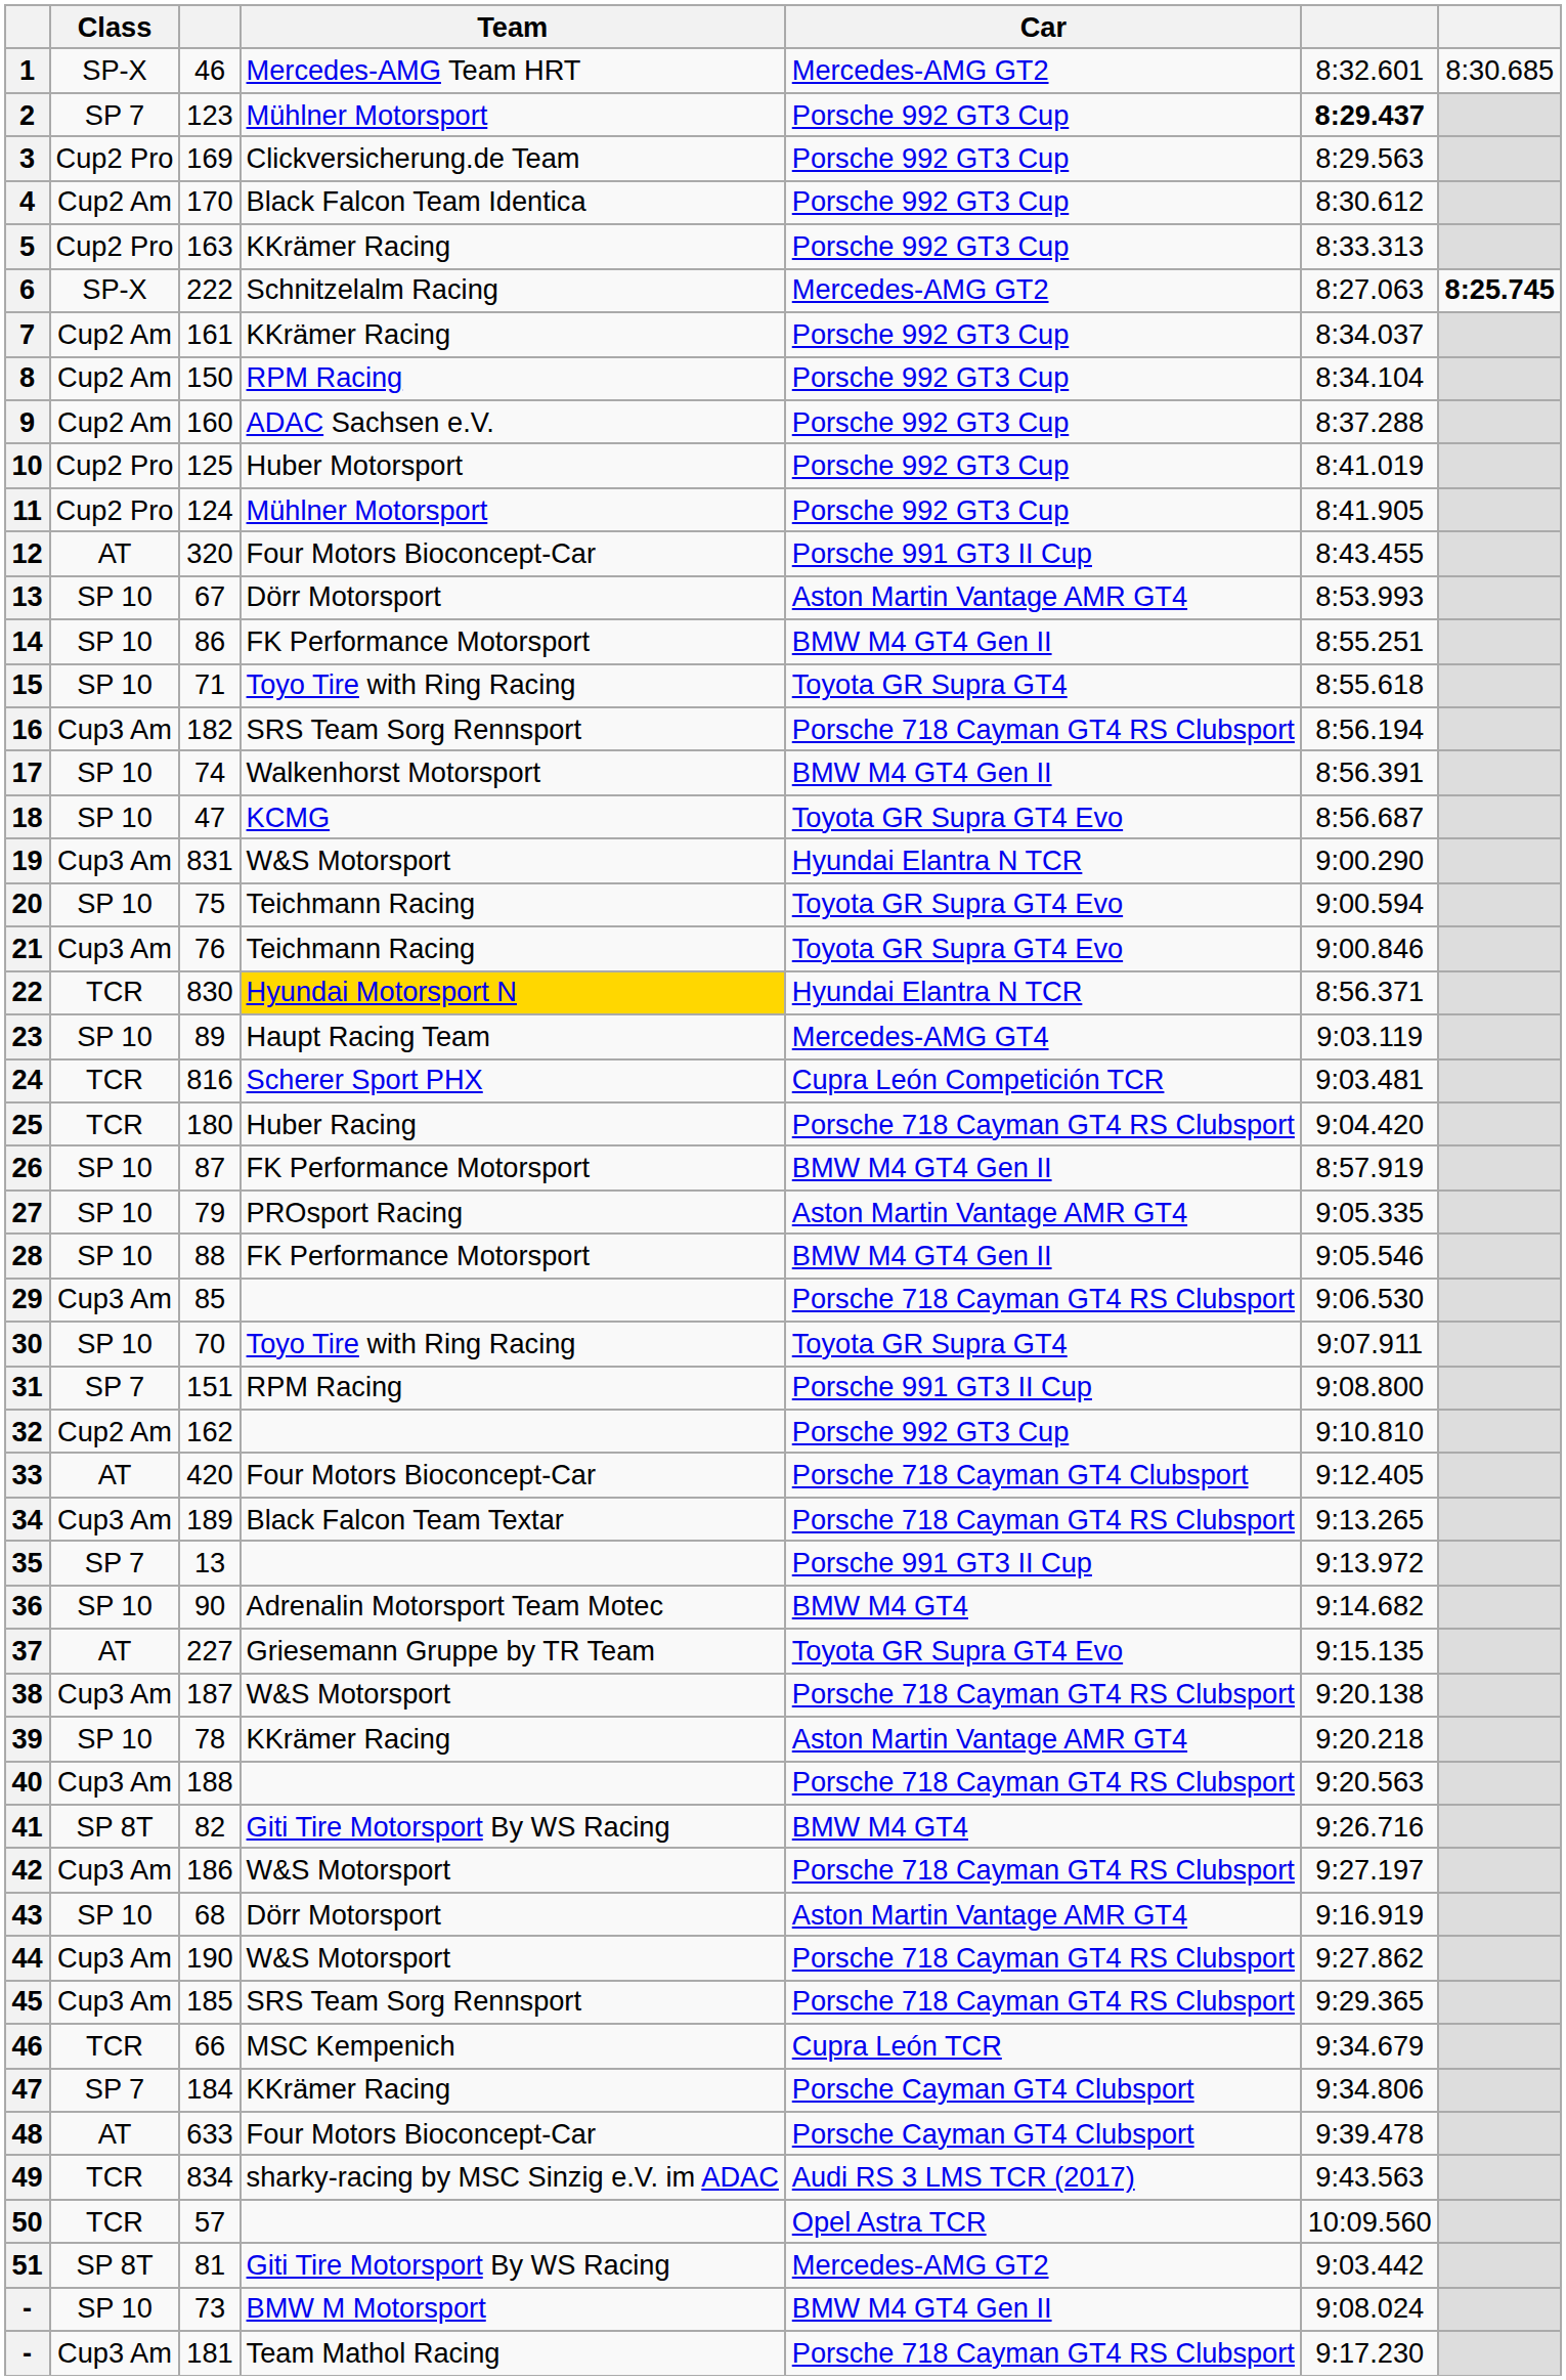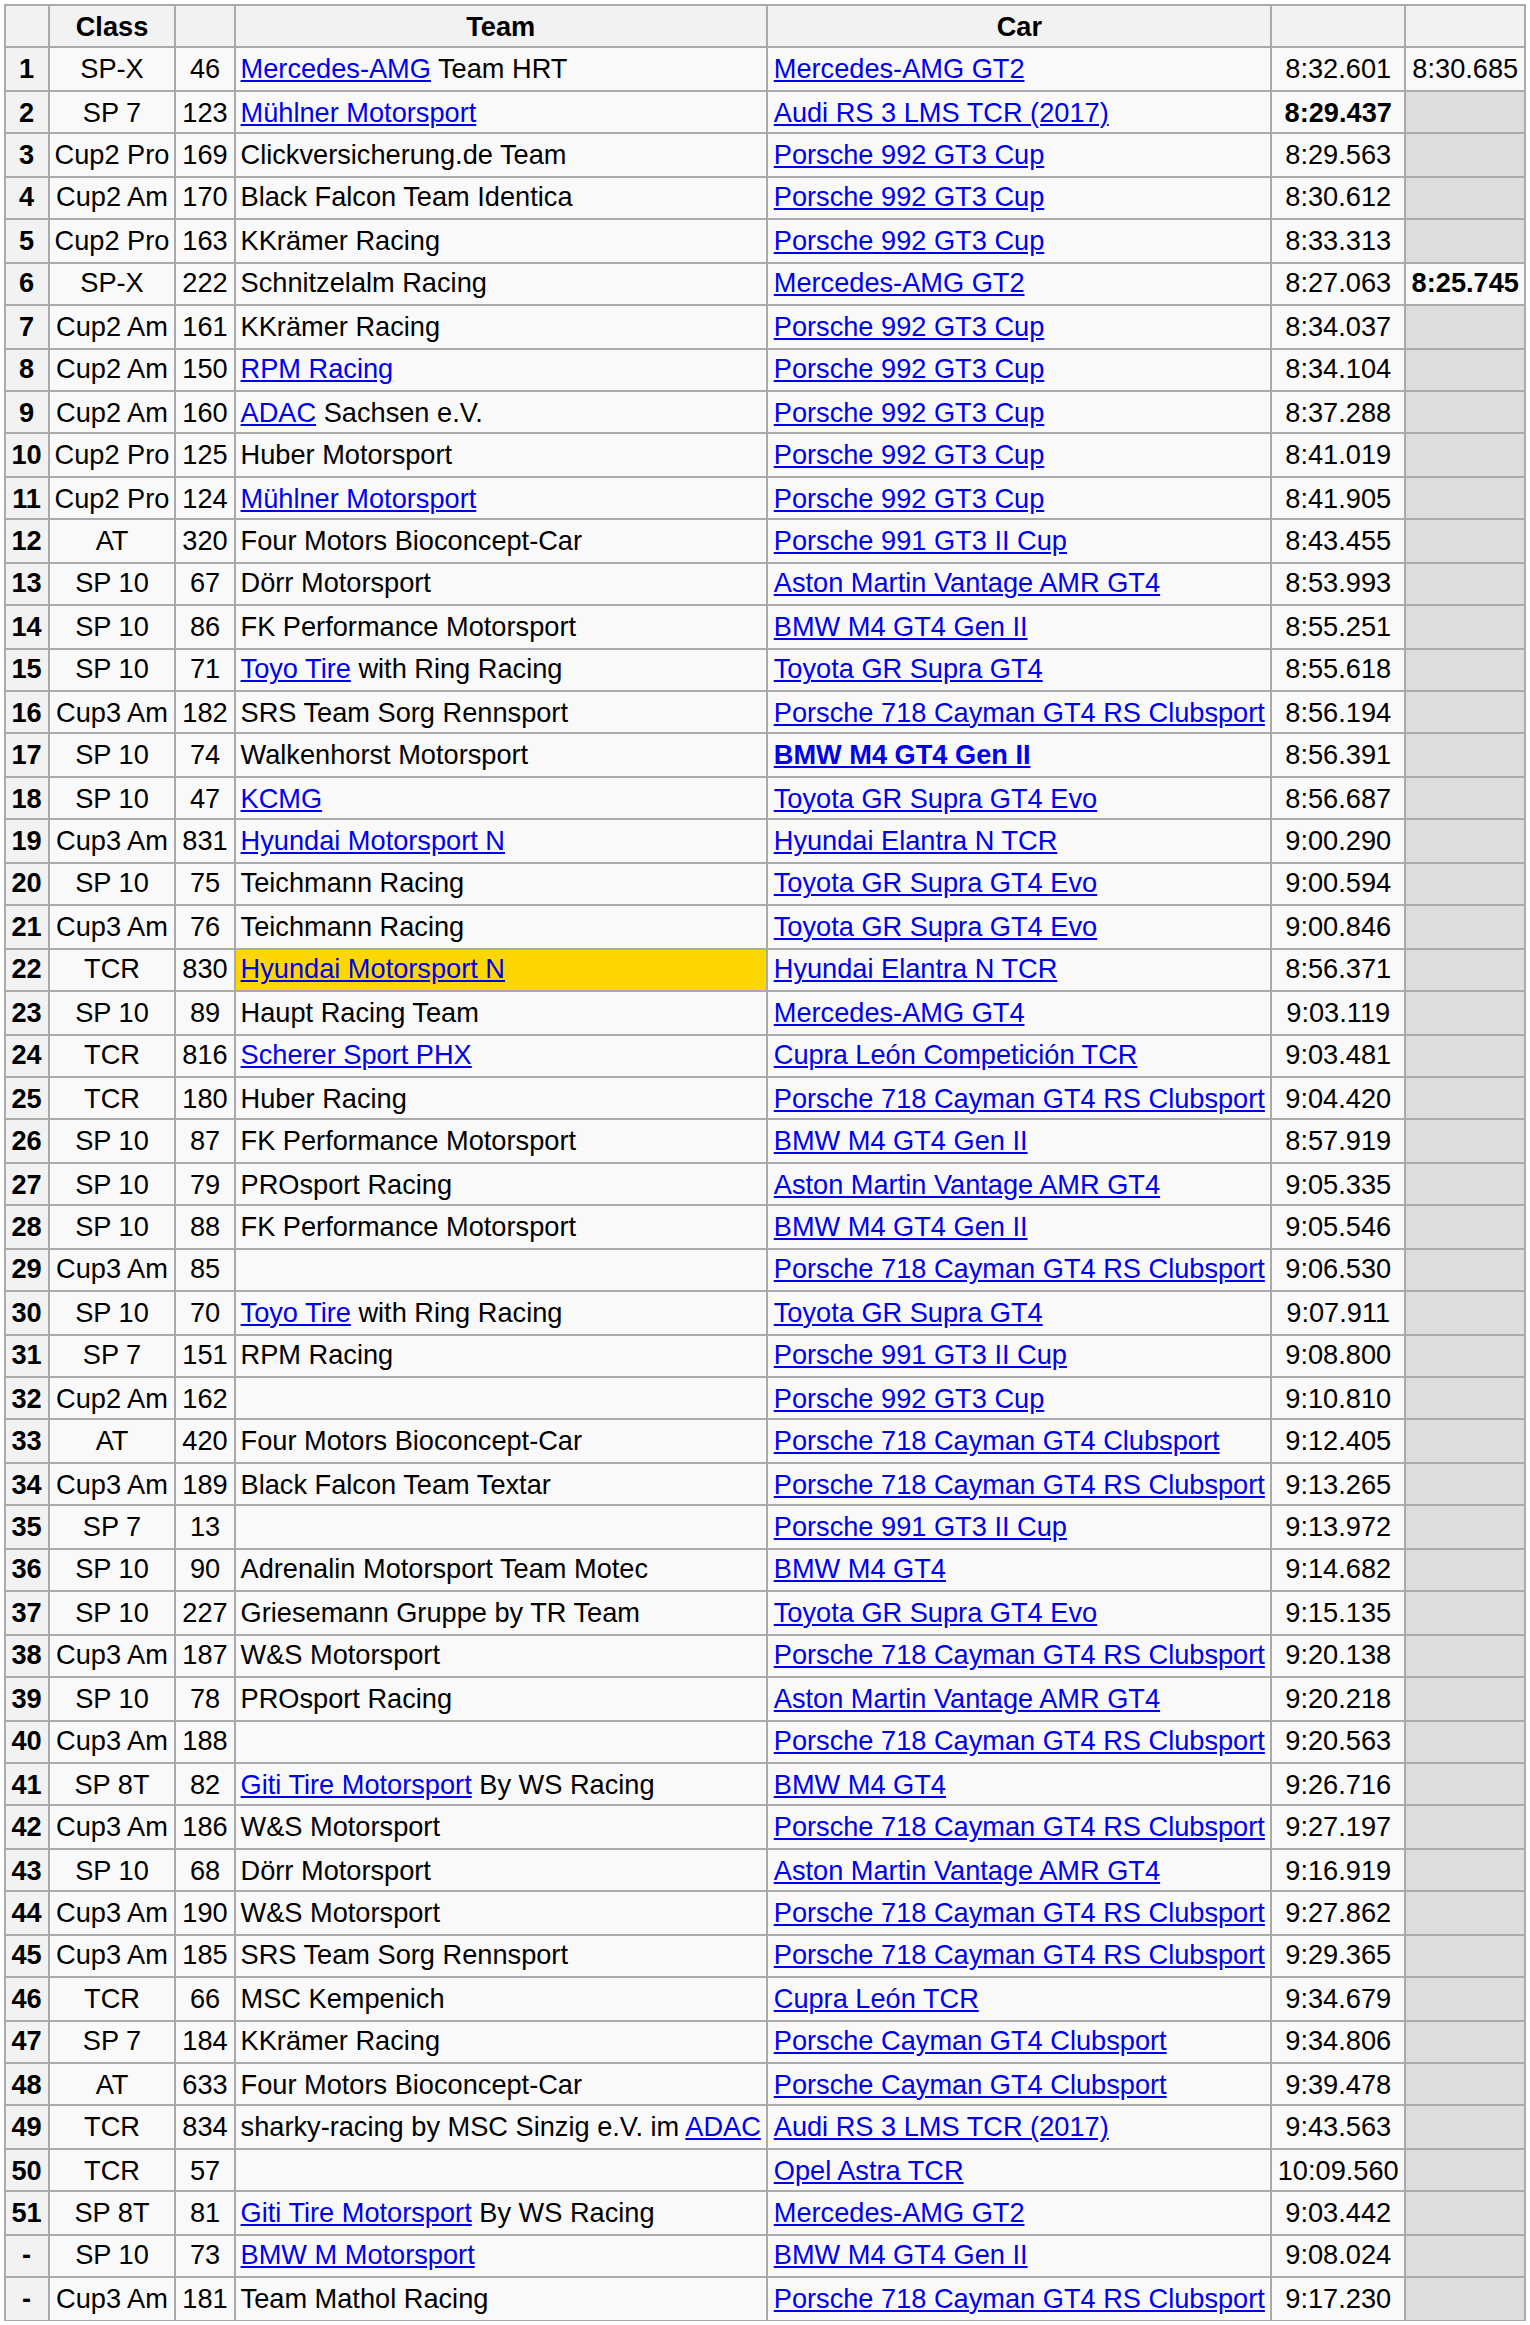2 | Car: Porsche 992 GT3 Cup -> Audi RS 3 LMS TCR (2017)
17 | Car: normal -> bold
19 | Team: W&S Motorsport -> Hyundai Motorsport N
37 | Class: AT -> SP 10
39 | Team: KKrämer Racing -> PROsport Racing
